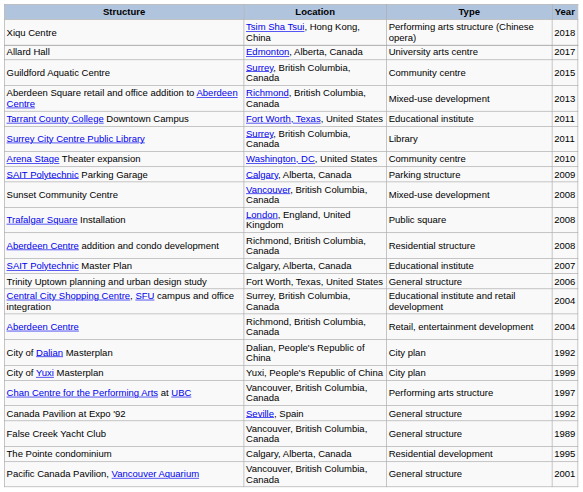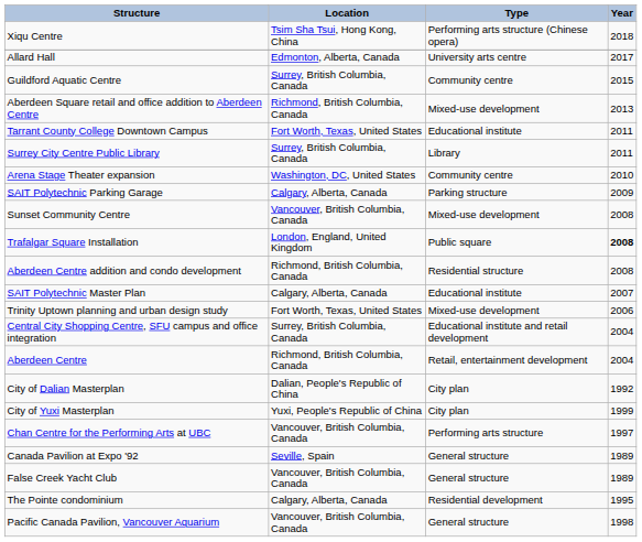Trafalgar Square Installation | Year: normal -> bold
Trinity Uptown planning and urban design study | Type: General structure -> Mixed-use development
Canada Pavilion at Expo '92 | Year: 1992 -> 1989
Pacific Canada Pavilion, Vancouver Aquarium | Year: 2001 -> 1998
